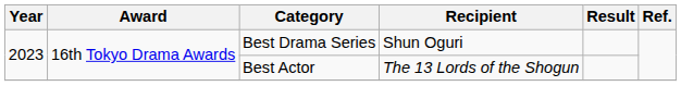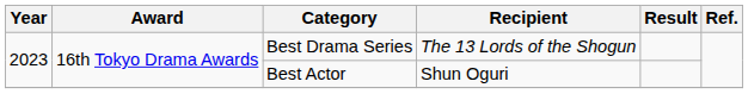Best Drama Series | Recipient: Shun Oguri -> The 13 Lords of the Shogun
Best Actor | Recipient: The 13 Lords of the Shogun -> Shun Oguri
